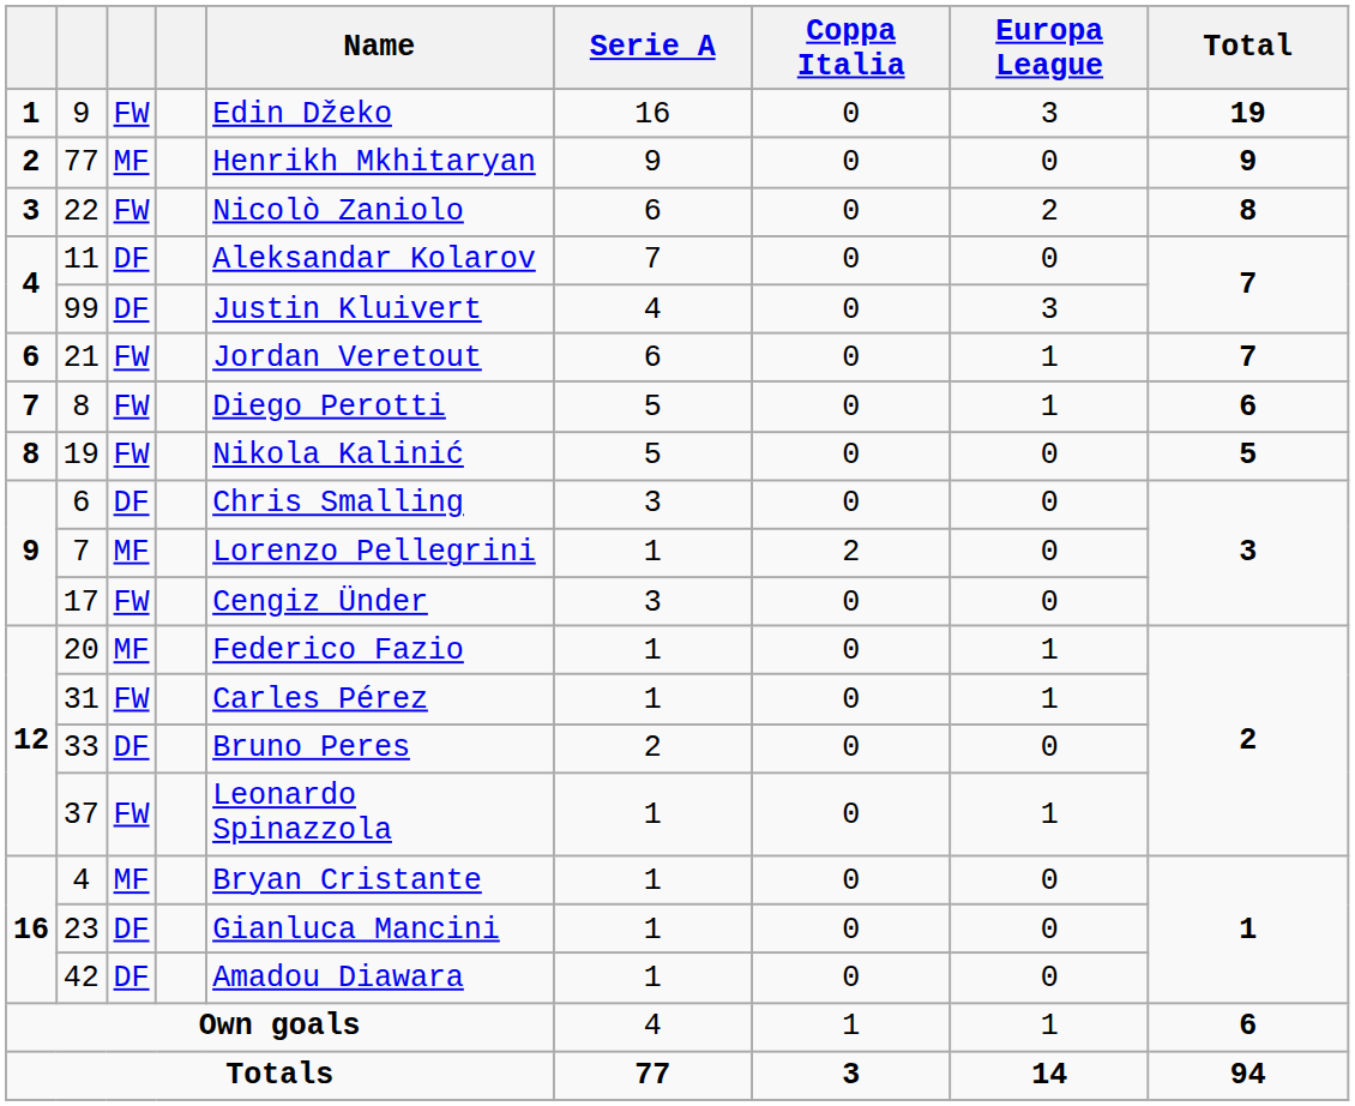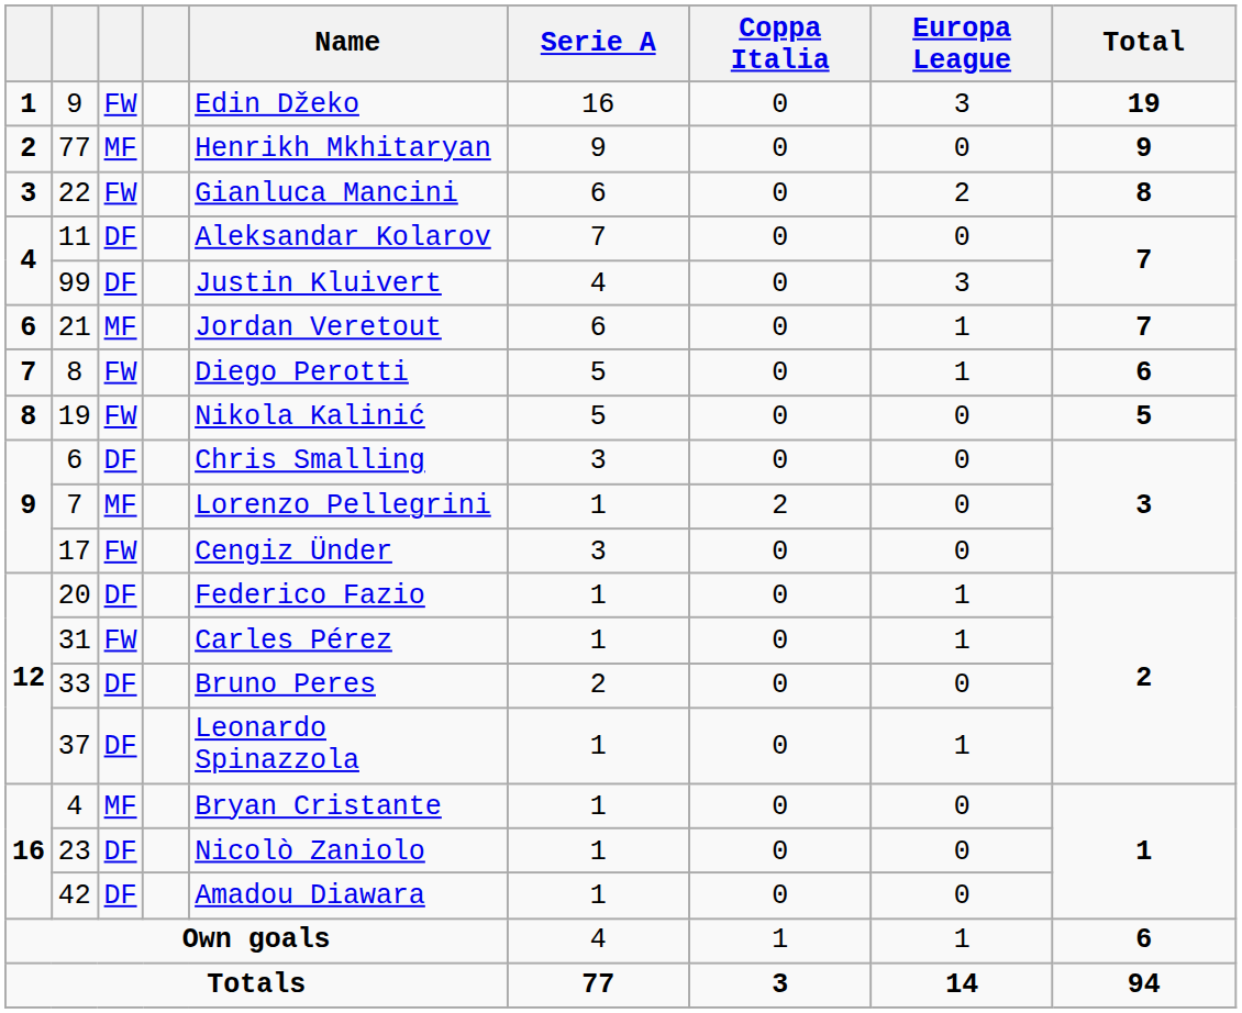22 | Name: Nicolò Zaniolo -> Gianluca Mancini
21 | column 3: FW -> MF
20 | column 3: MF -> DF
37 | column 3: FW -> DF
23 | Name: Gianluca Mancini -> Nicolò Zaniolo
